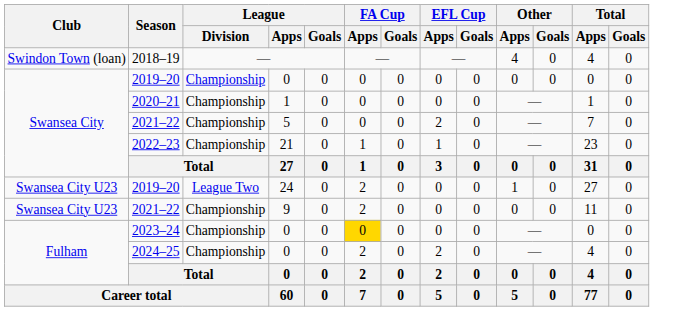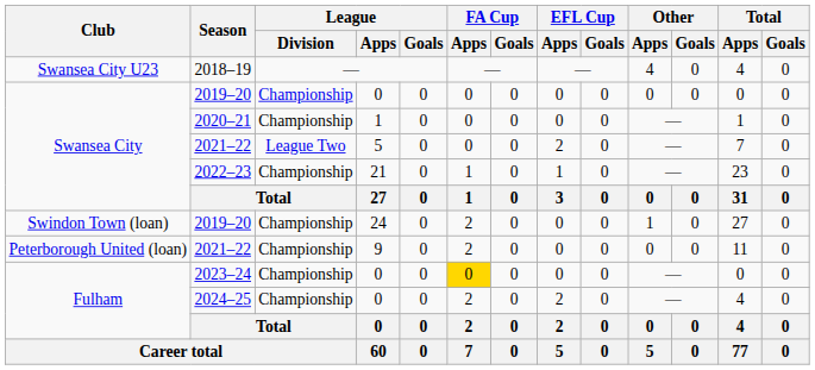2018–19 | Club: Swindon Town (loan) -> Swansea City U23
2021–22 / 5 | League / Division: Championship -> League Two
2019–20 / 24 | Club: Swansea City U23 -> Swindon Town (loan)
2019–20 / 24 | League / Division: League Two -> Championship
2021–22 / 9 | Club: Swansea City U23 -> Peterborough United (loan)
